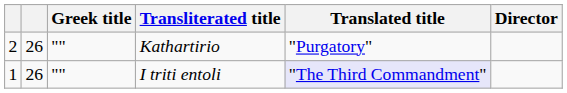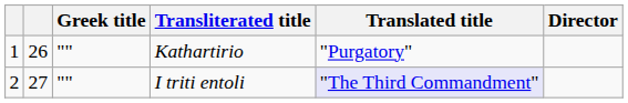Kathartirio | column 1: 2 -> 1
I triti entoli | column 1: 1 -> 2
I triti entoli | column 2: 26 -> 27
